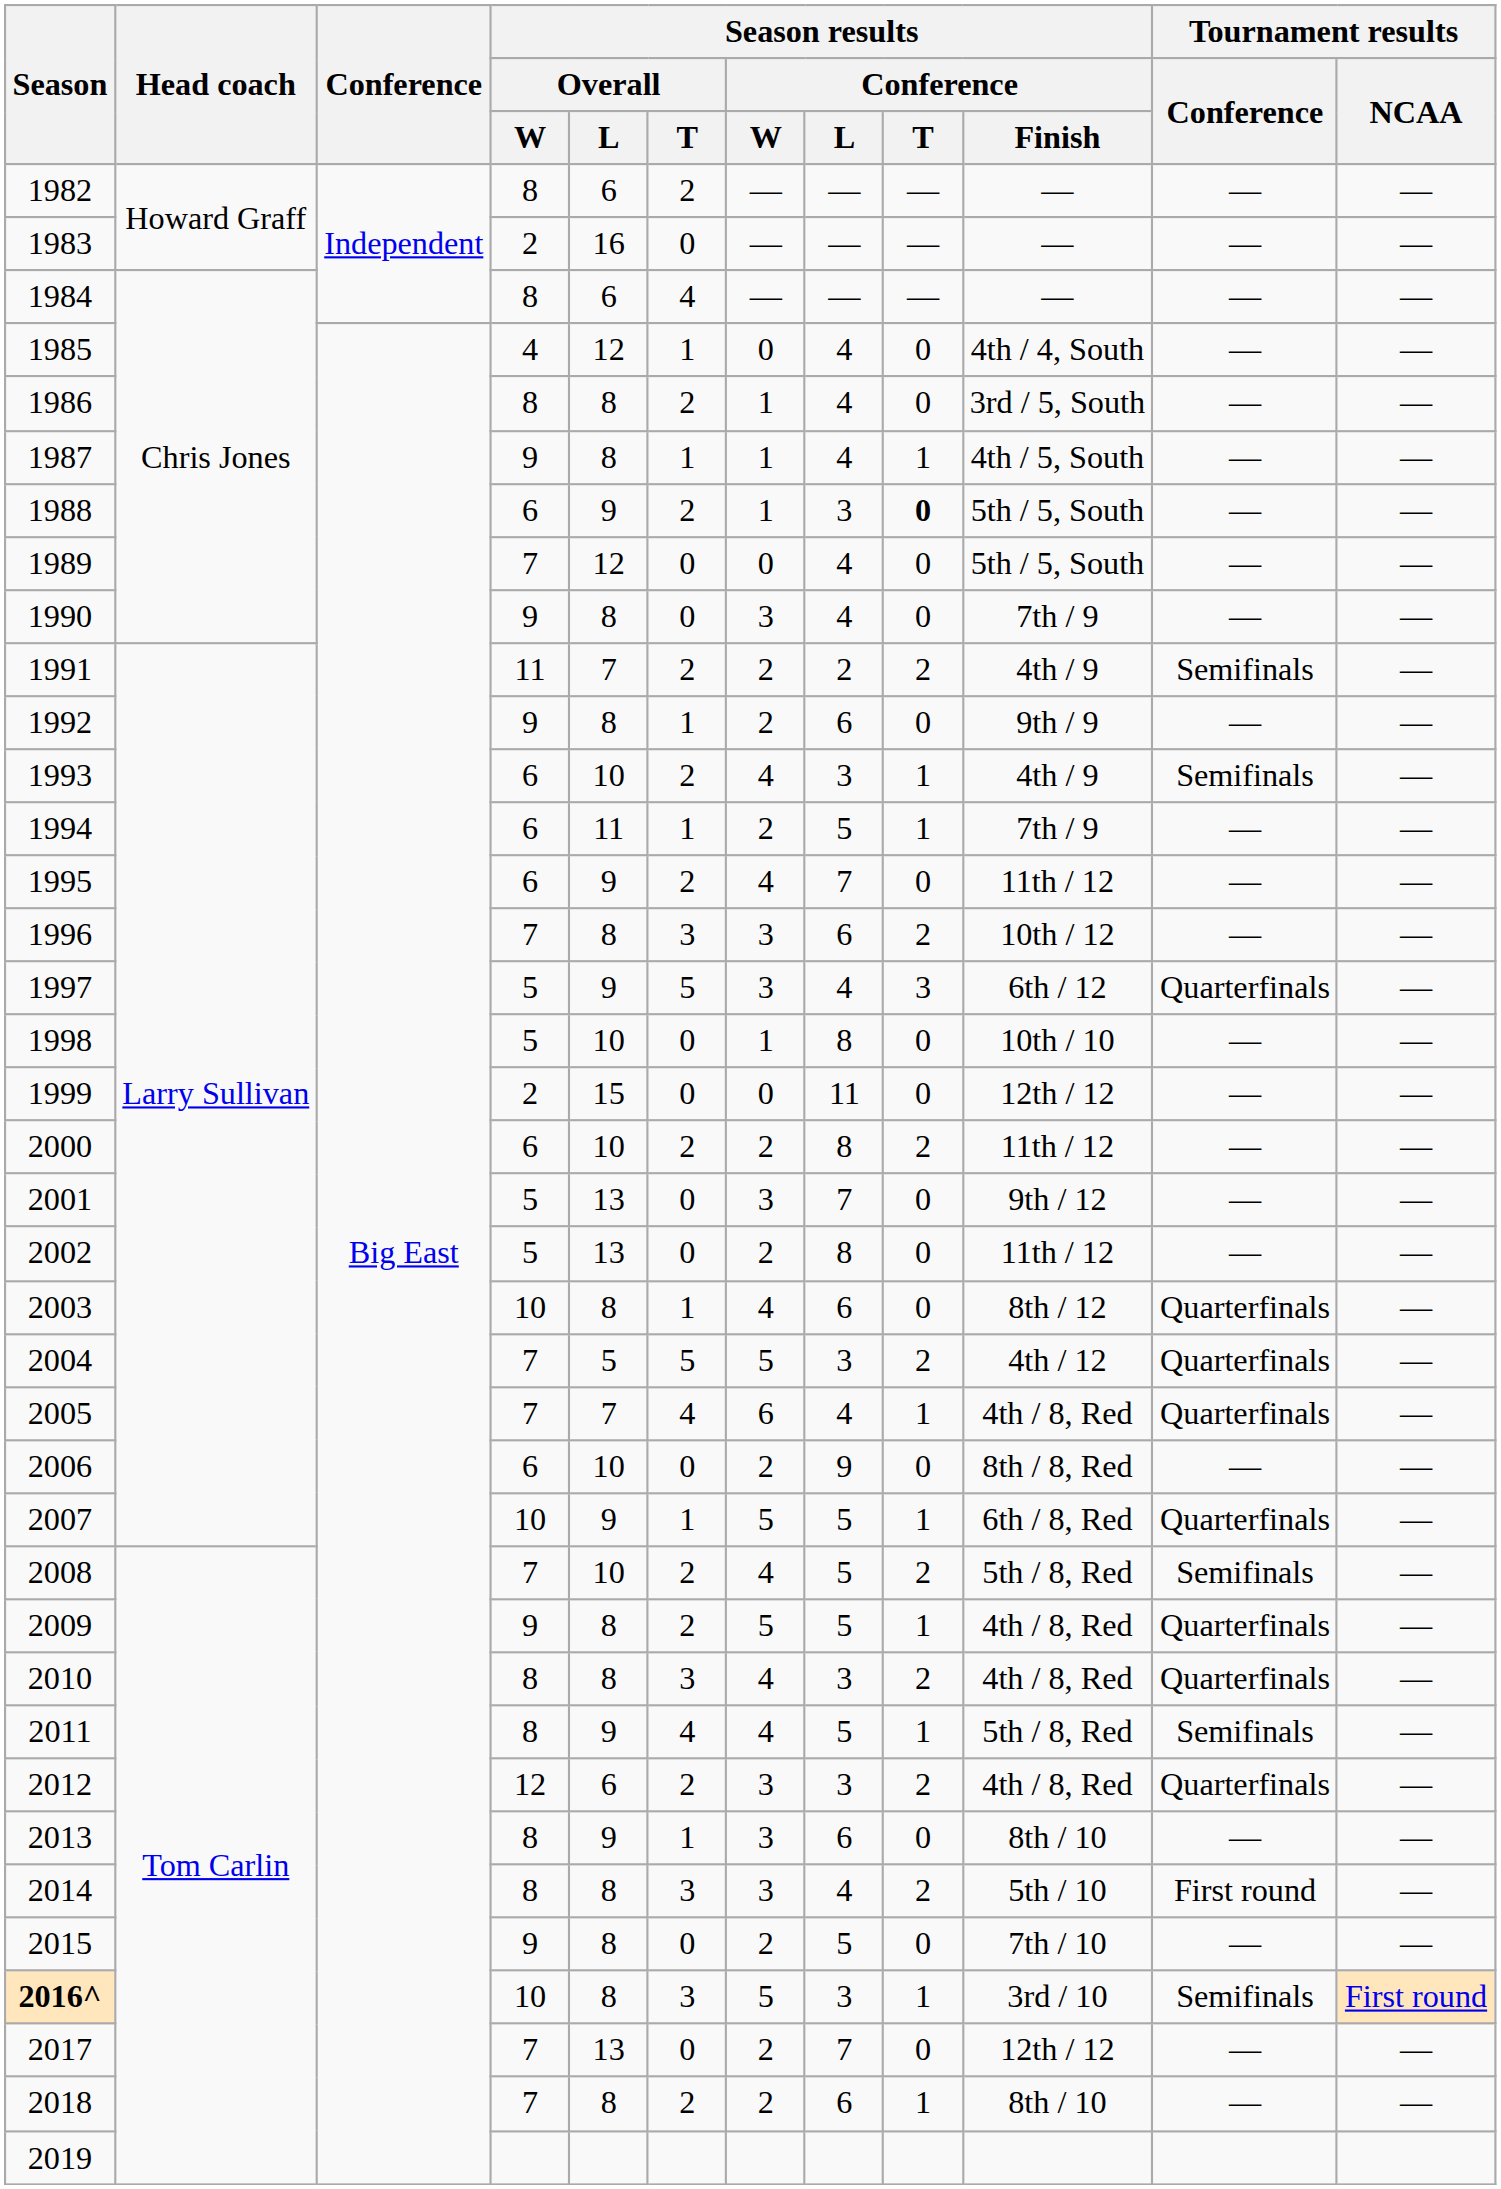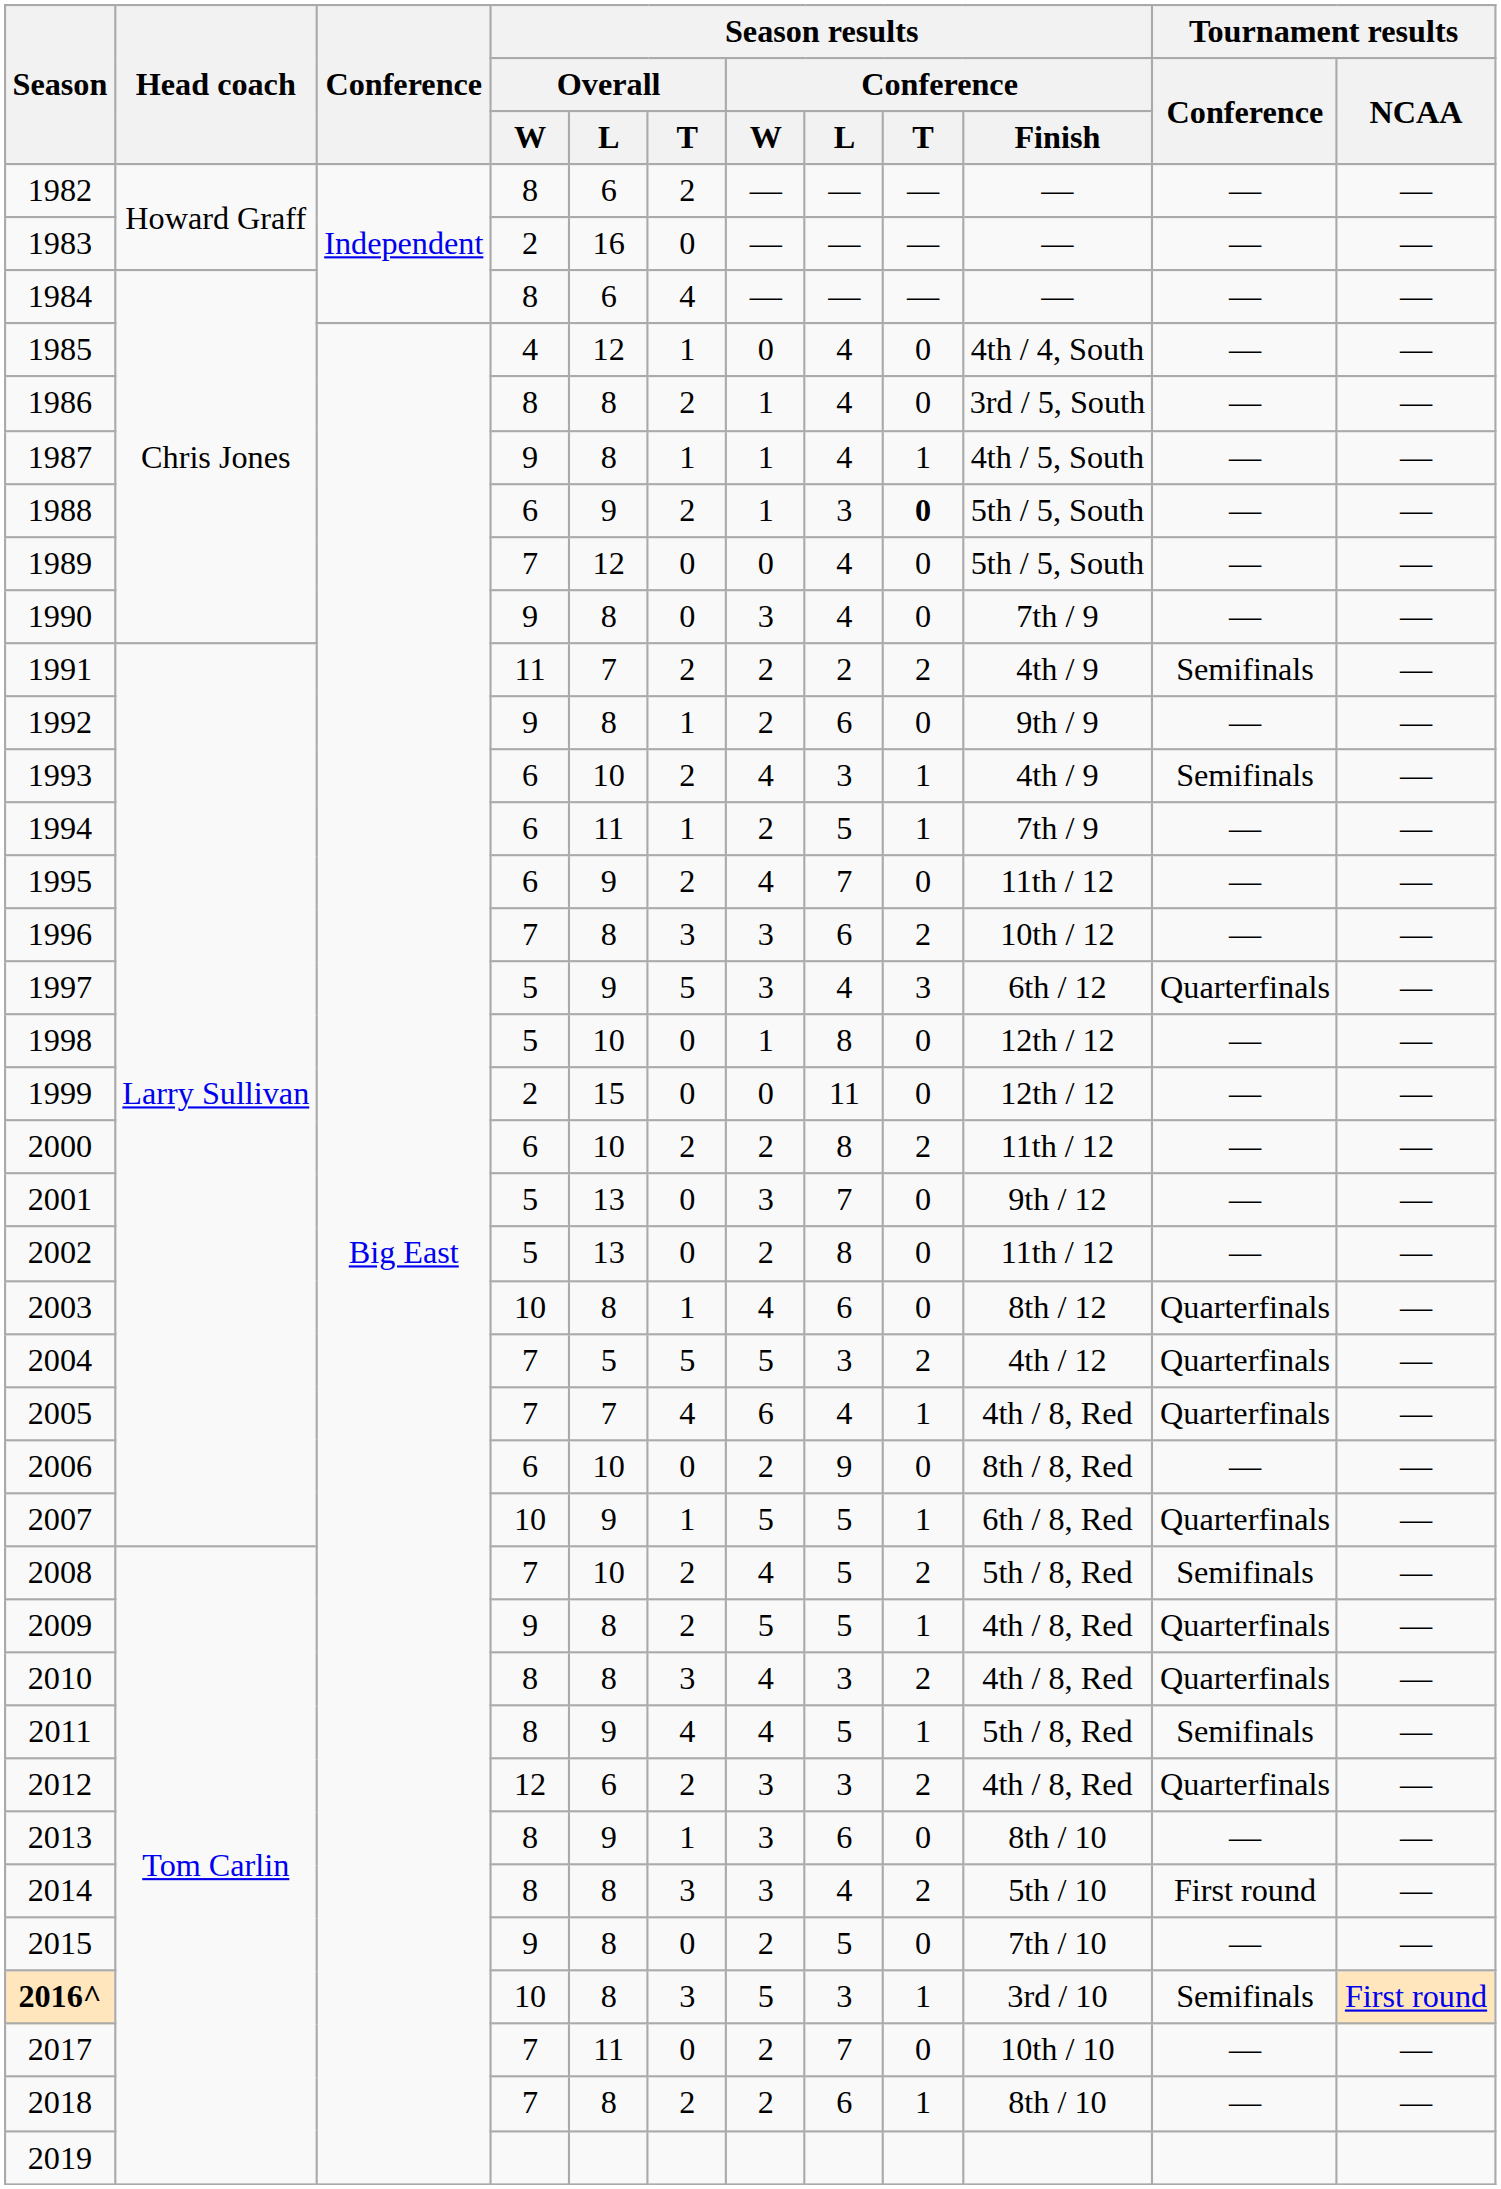1998 | Season results / Conference / Finish: 10th / 10 -> 12th / 12
2017 | Season results / Overall / L: 13 -> 11
2017 | Season results / Conference / Finish: 12th / 12 -> 10th / 10
